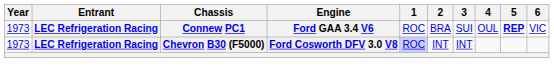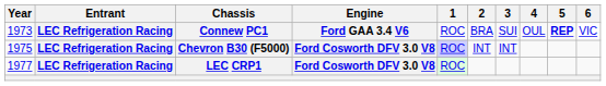Chevron B30 (F5000) | Year: 1973 -> 1975
+ row: 1977 | LEC Refrigeration Racing | LEC CRP1 | Ford Cosworth DFV 3.0 V8 | ROC
